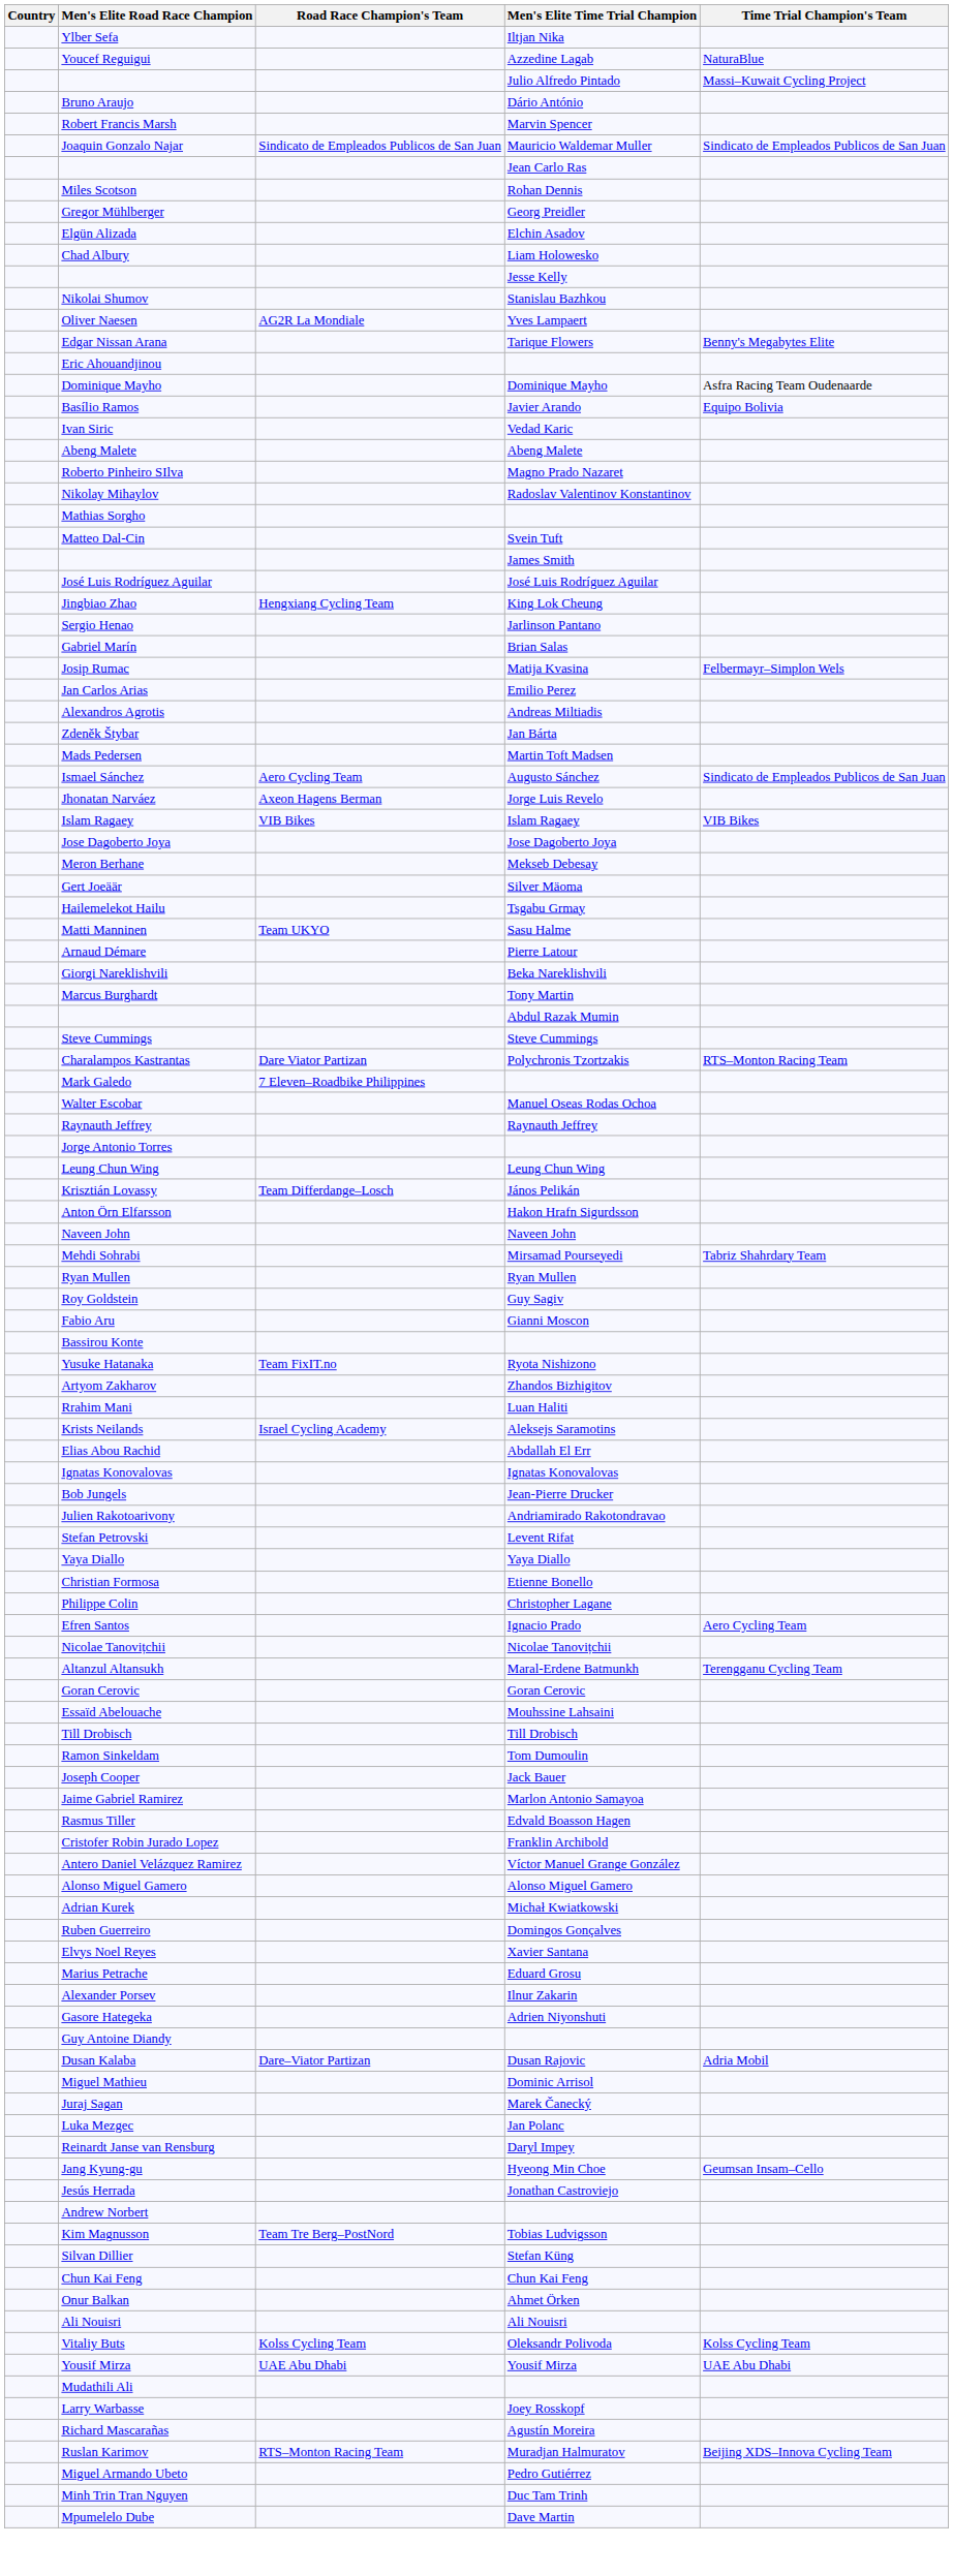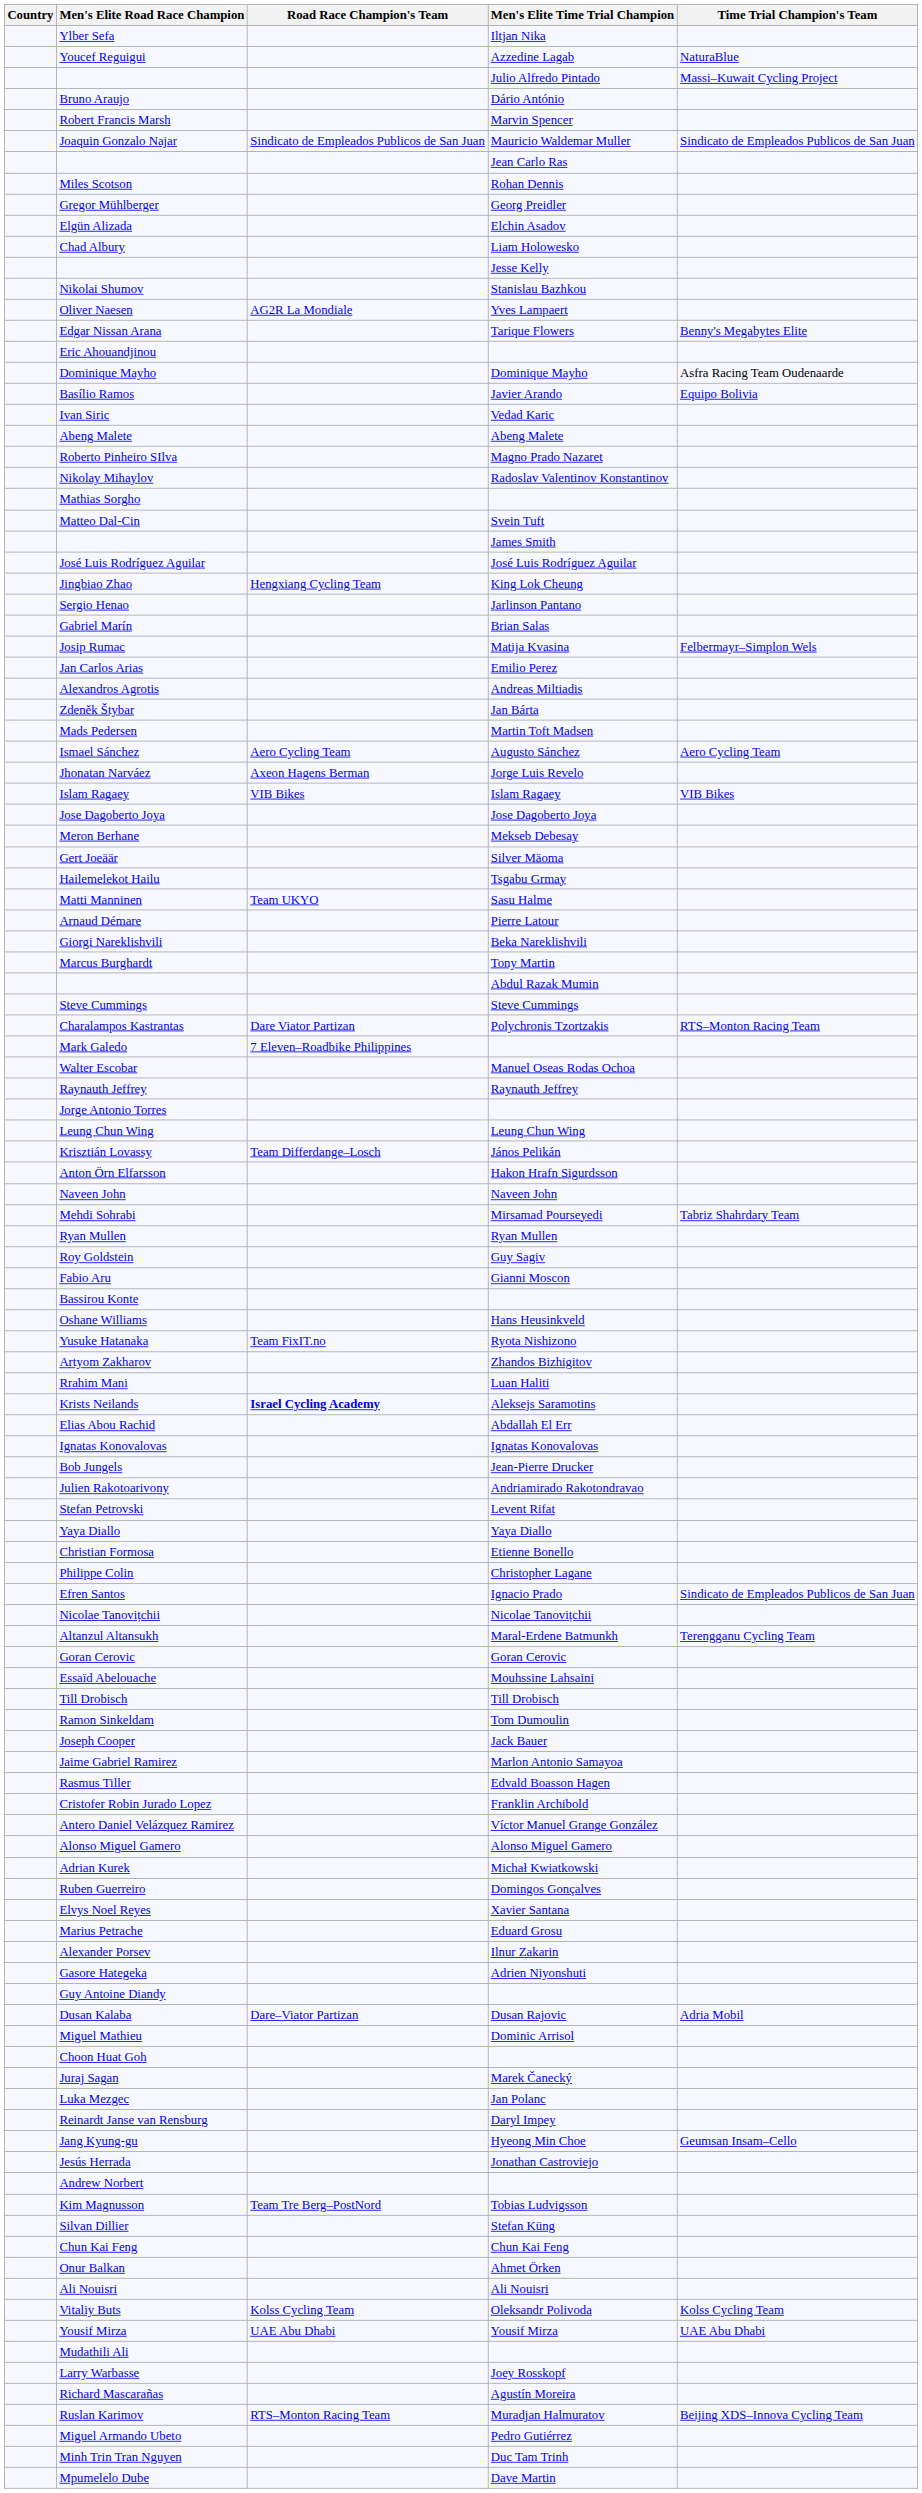Ismael Sánchez | Time Trial Champion's Team: Sindicato de Empleados Publicos de San Juan -> Aero Cycling Team
+ row: Oshane Williams | Hans Heusinkveld
Krists Neilands | Road Race Champion's Team: normal -> bold
Efren Santos | Time Trial Champion's Team: Aero Cycling Team -> Sindicato de Empleados Publicos de San Juan
+ row: Choon Huat Goh
